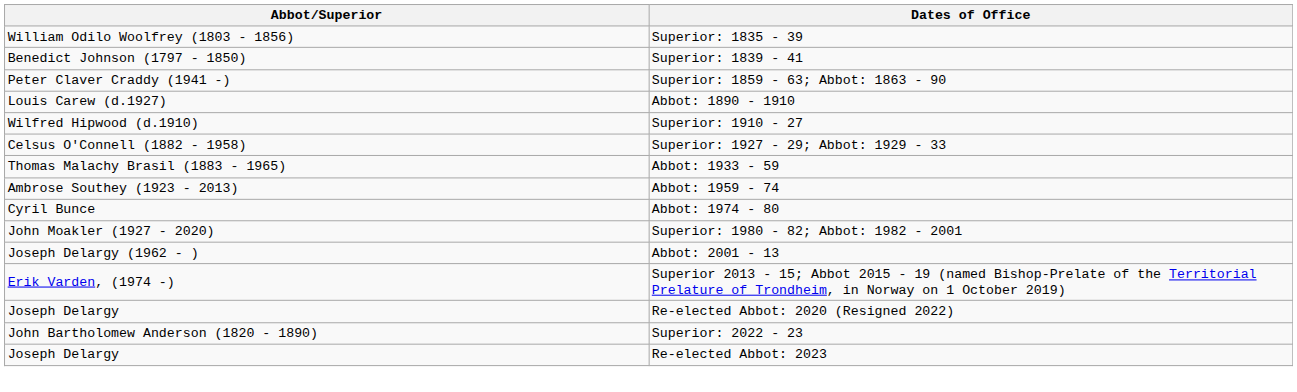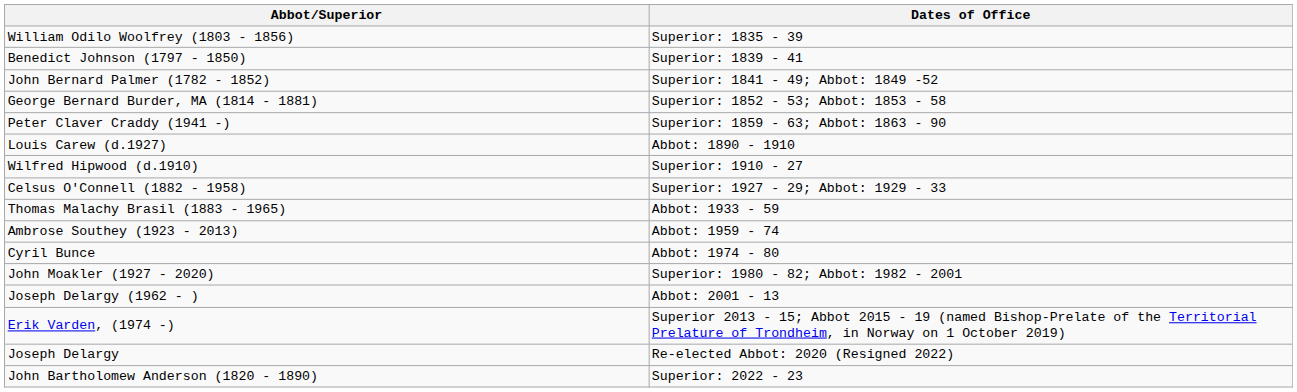+ row: John Bernard Palmer (1782 - 1852) | Superior: 1841 - 49; Abbot: 1849 -52
+ row: George Bernard Burder, MA (1814 - 1881) | Superior: 1852 - 53; Abbot: 1853 - 58
- row: Joseph Delargy | Re-elected Abbot: 2023
